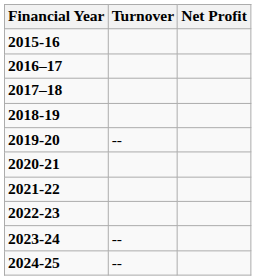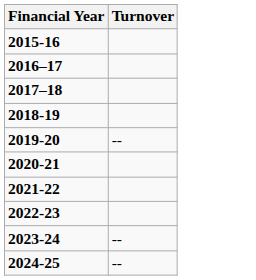- column: Net Profit
